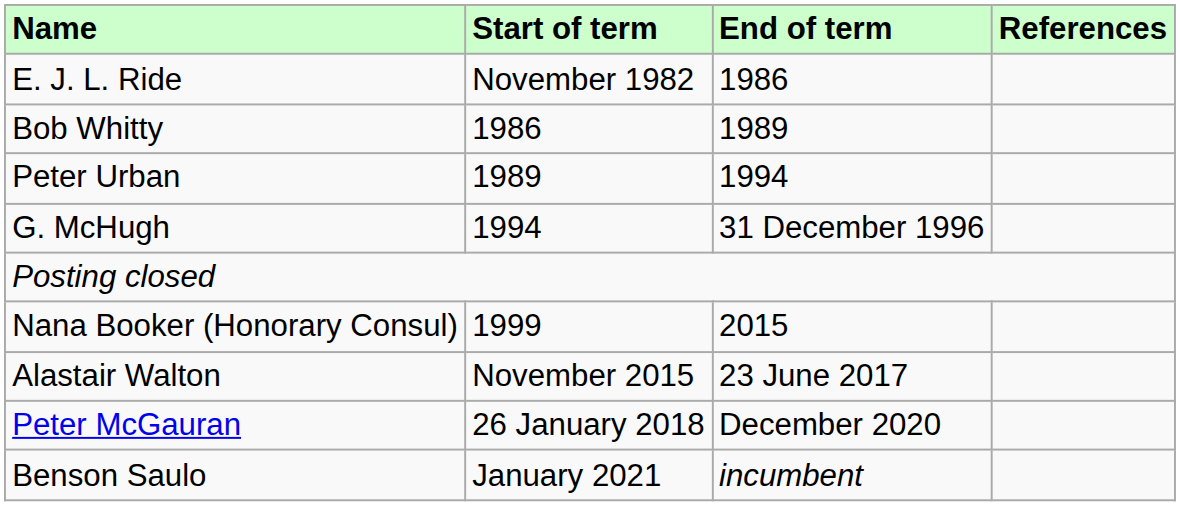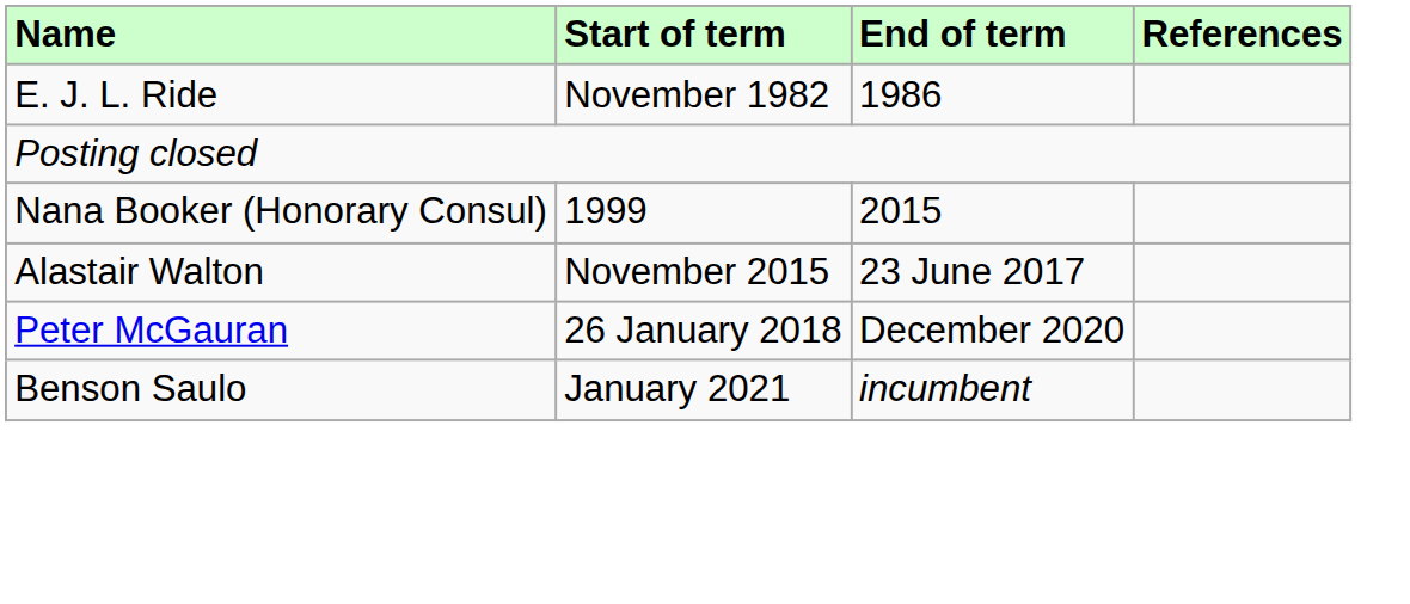- row: Bob Whitty | 1986 | 1989
- row: Peter Urban | 1989 | 1994
- row: G. McHugh | 1994 | 31 December 1996
